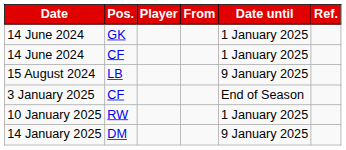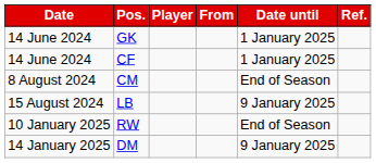+ row: 8 August 2024 | CM | End of Season
- row: 3 January 2025 | CF | End of Season
10 January 2025 | Date until: 1 January 2025 -> End of Season
